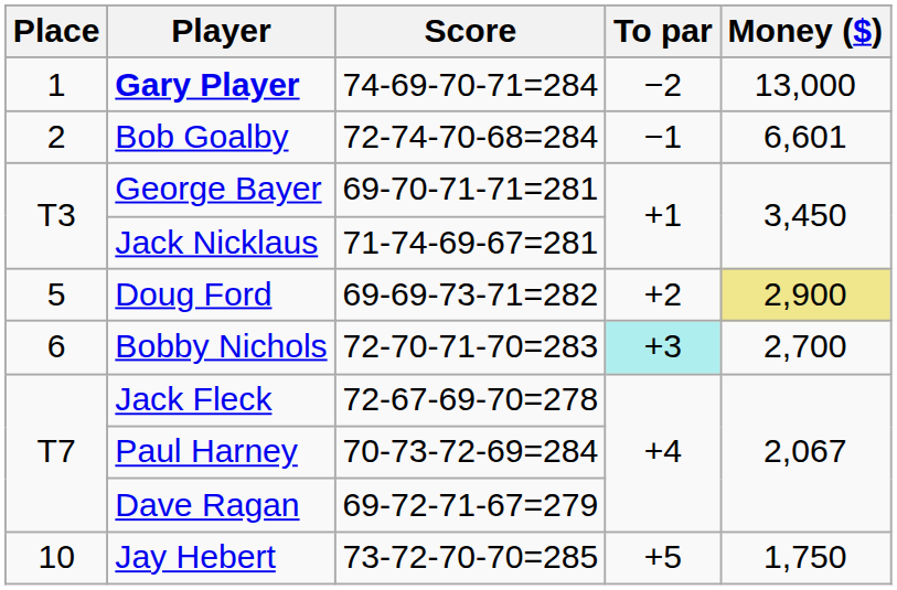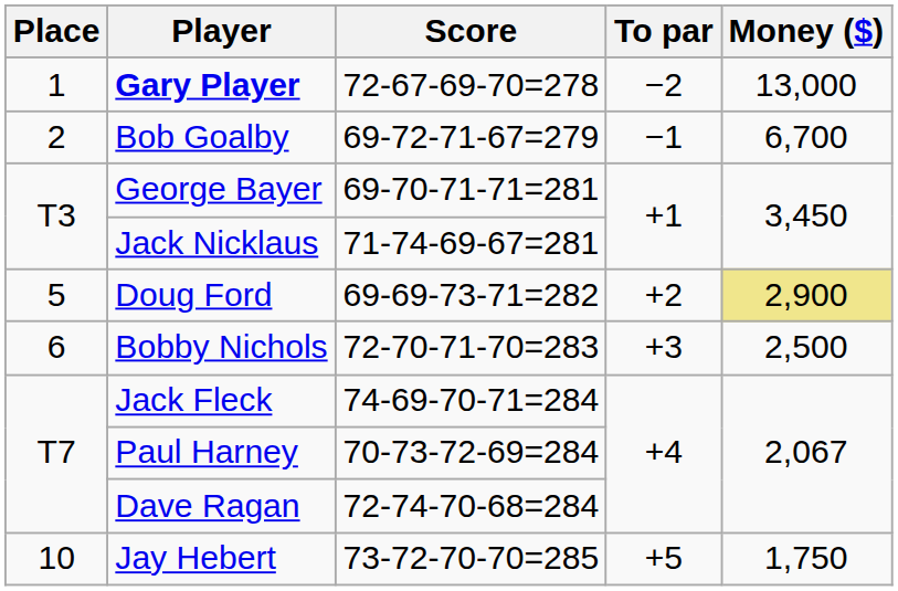Gary Player | Score: 74-69-70-71=284 -> 72-67-69-70=278
Bob Goalby | Score: 72-74-70-68=284 -> 69-72-71-67=279
Bob Goalby | Money ($): 6,601 -> 6,700
Bobby Nichols | To par: paleturquoise background -> no background
Bobby Nichols | Money ($): 2,700 -> 2,500
Jack Fleck | Score: 72-67-69-70=278 -> 74-69-70-71=284
Dave Ragan | Score: 69-72-71-67=279 -> 72-74-70-68=284
